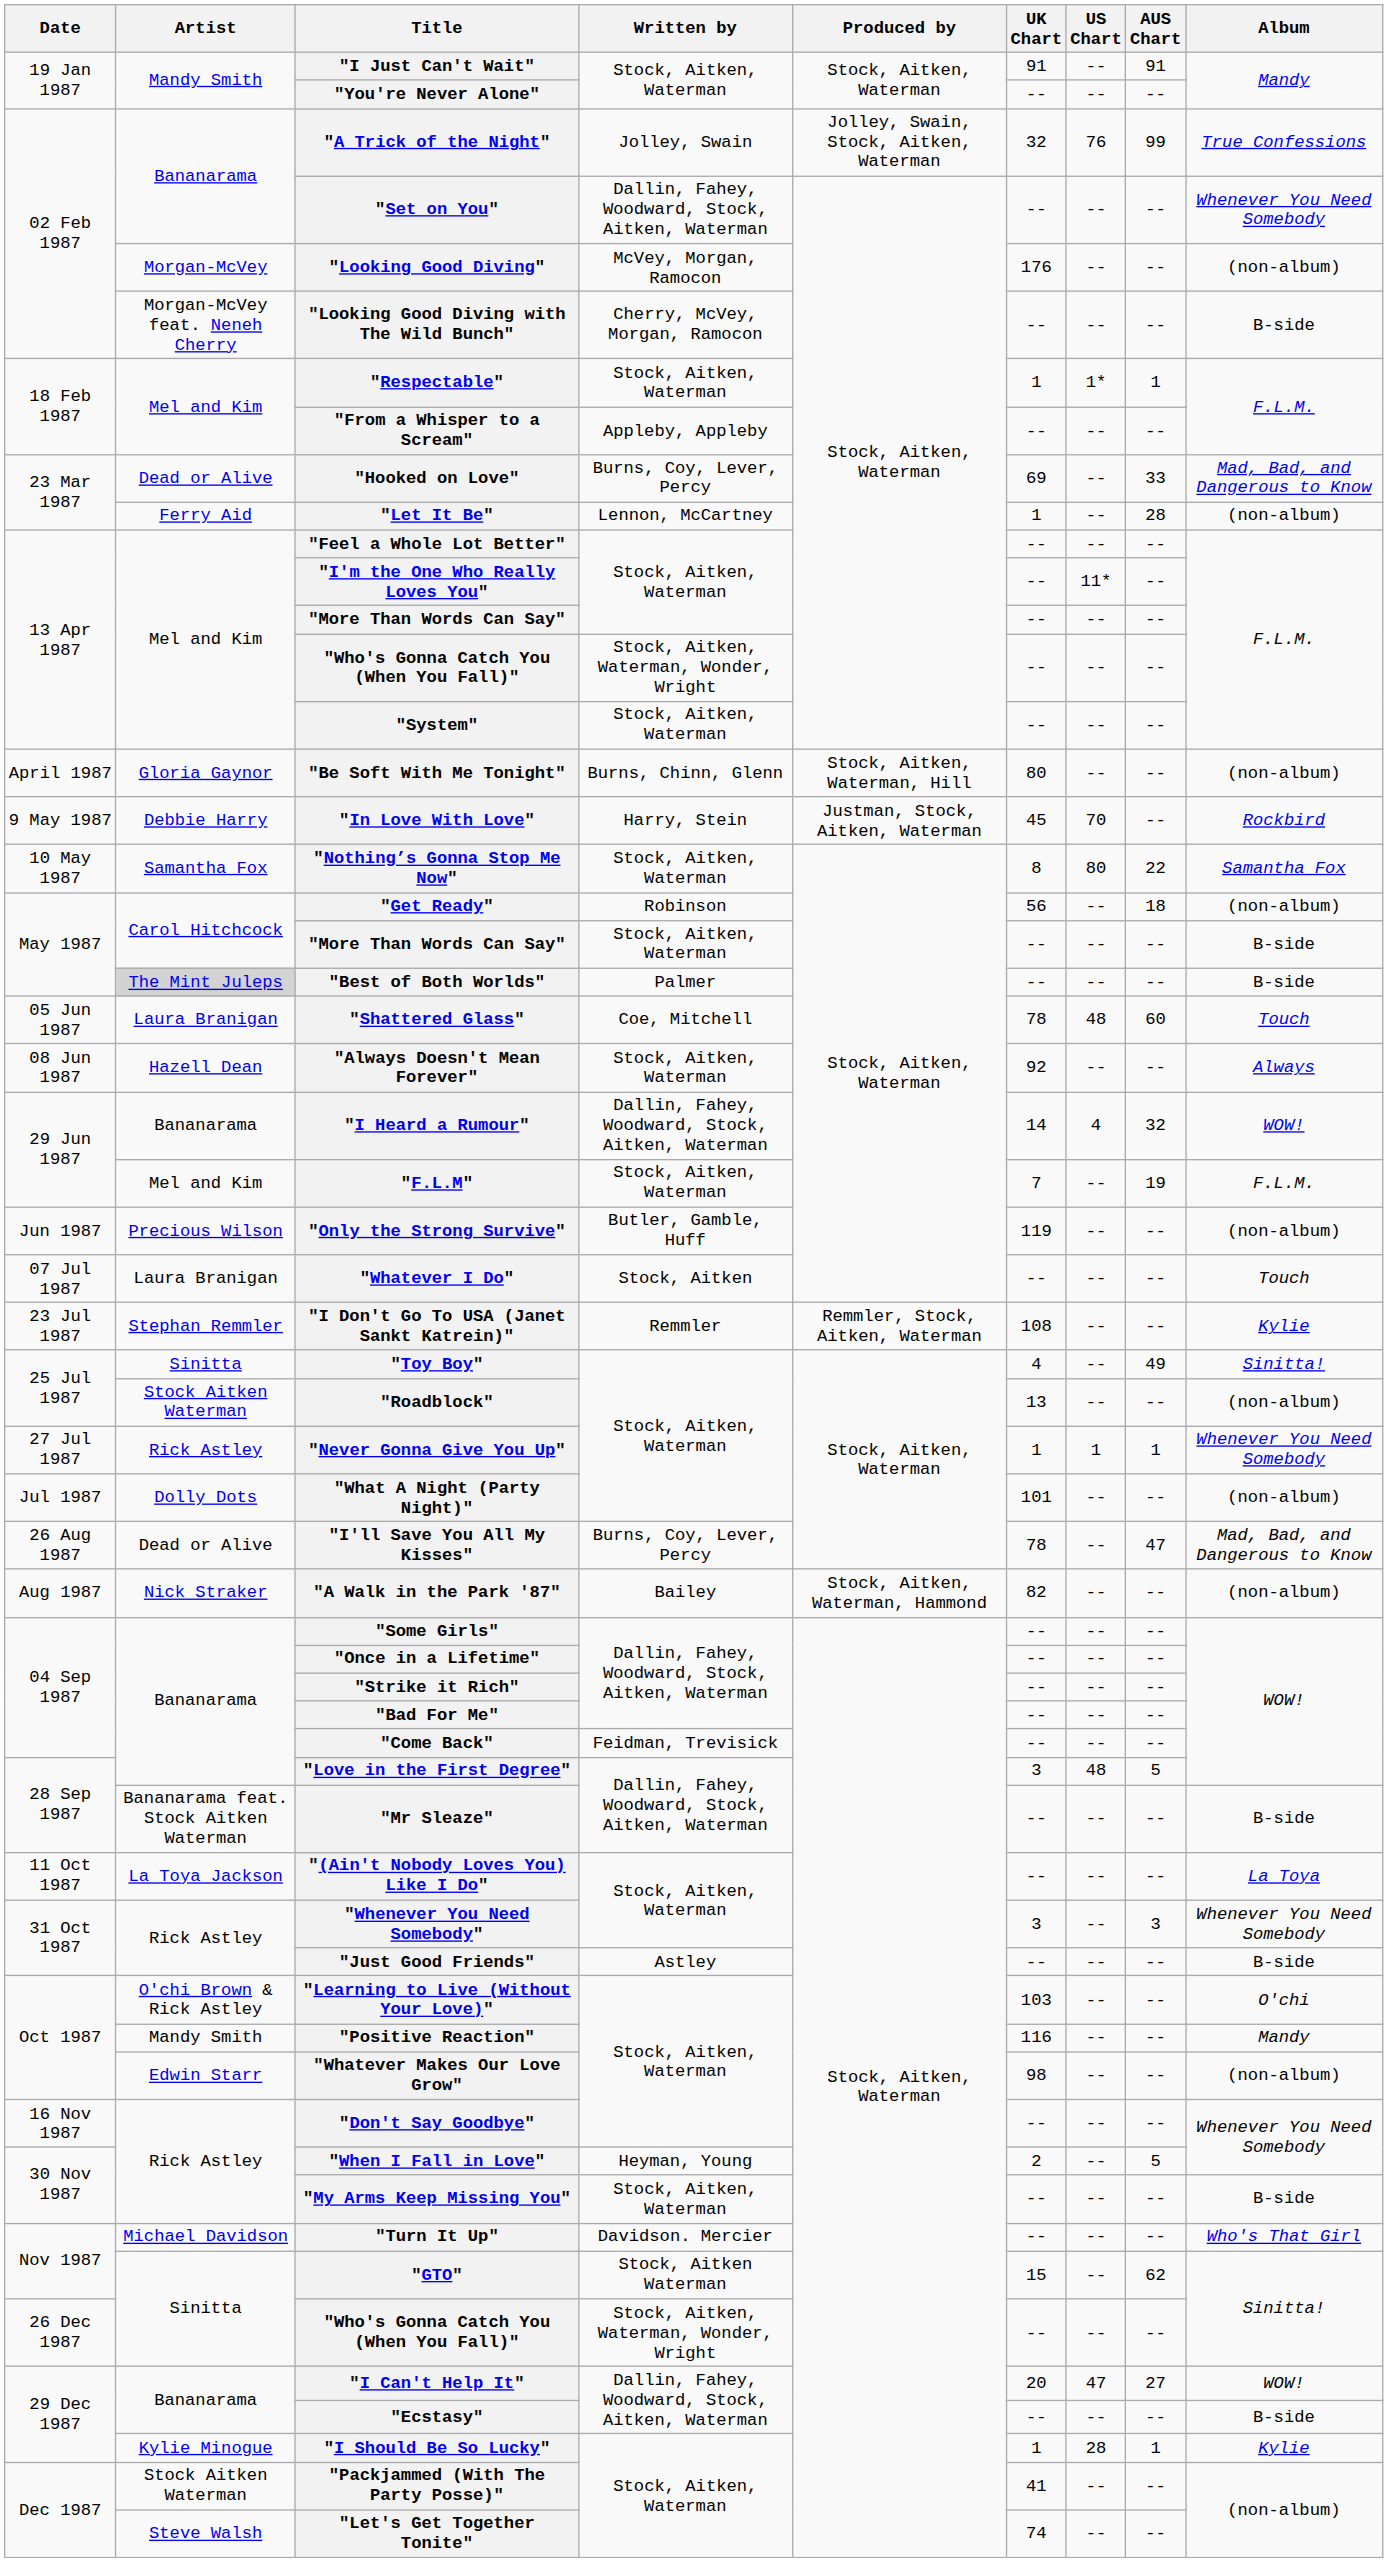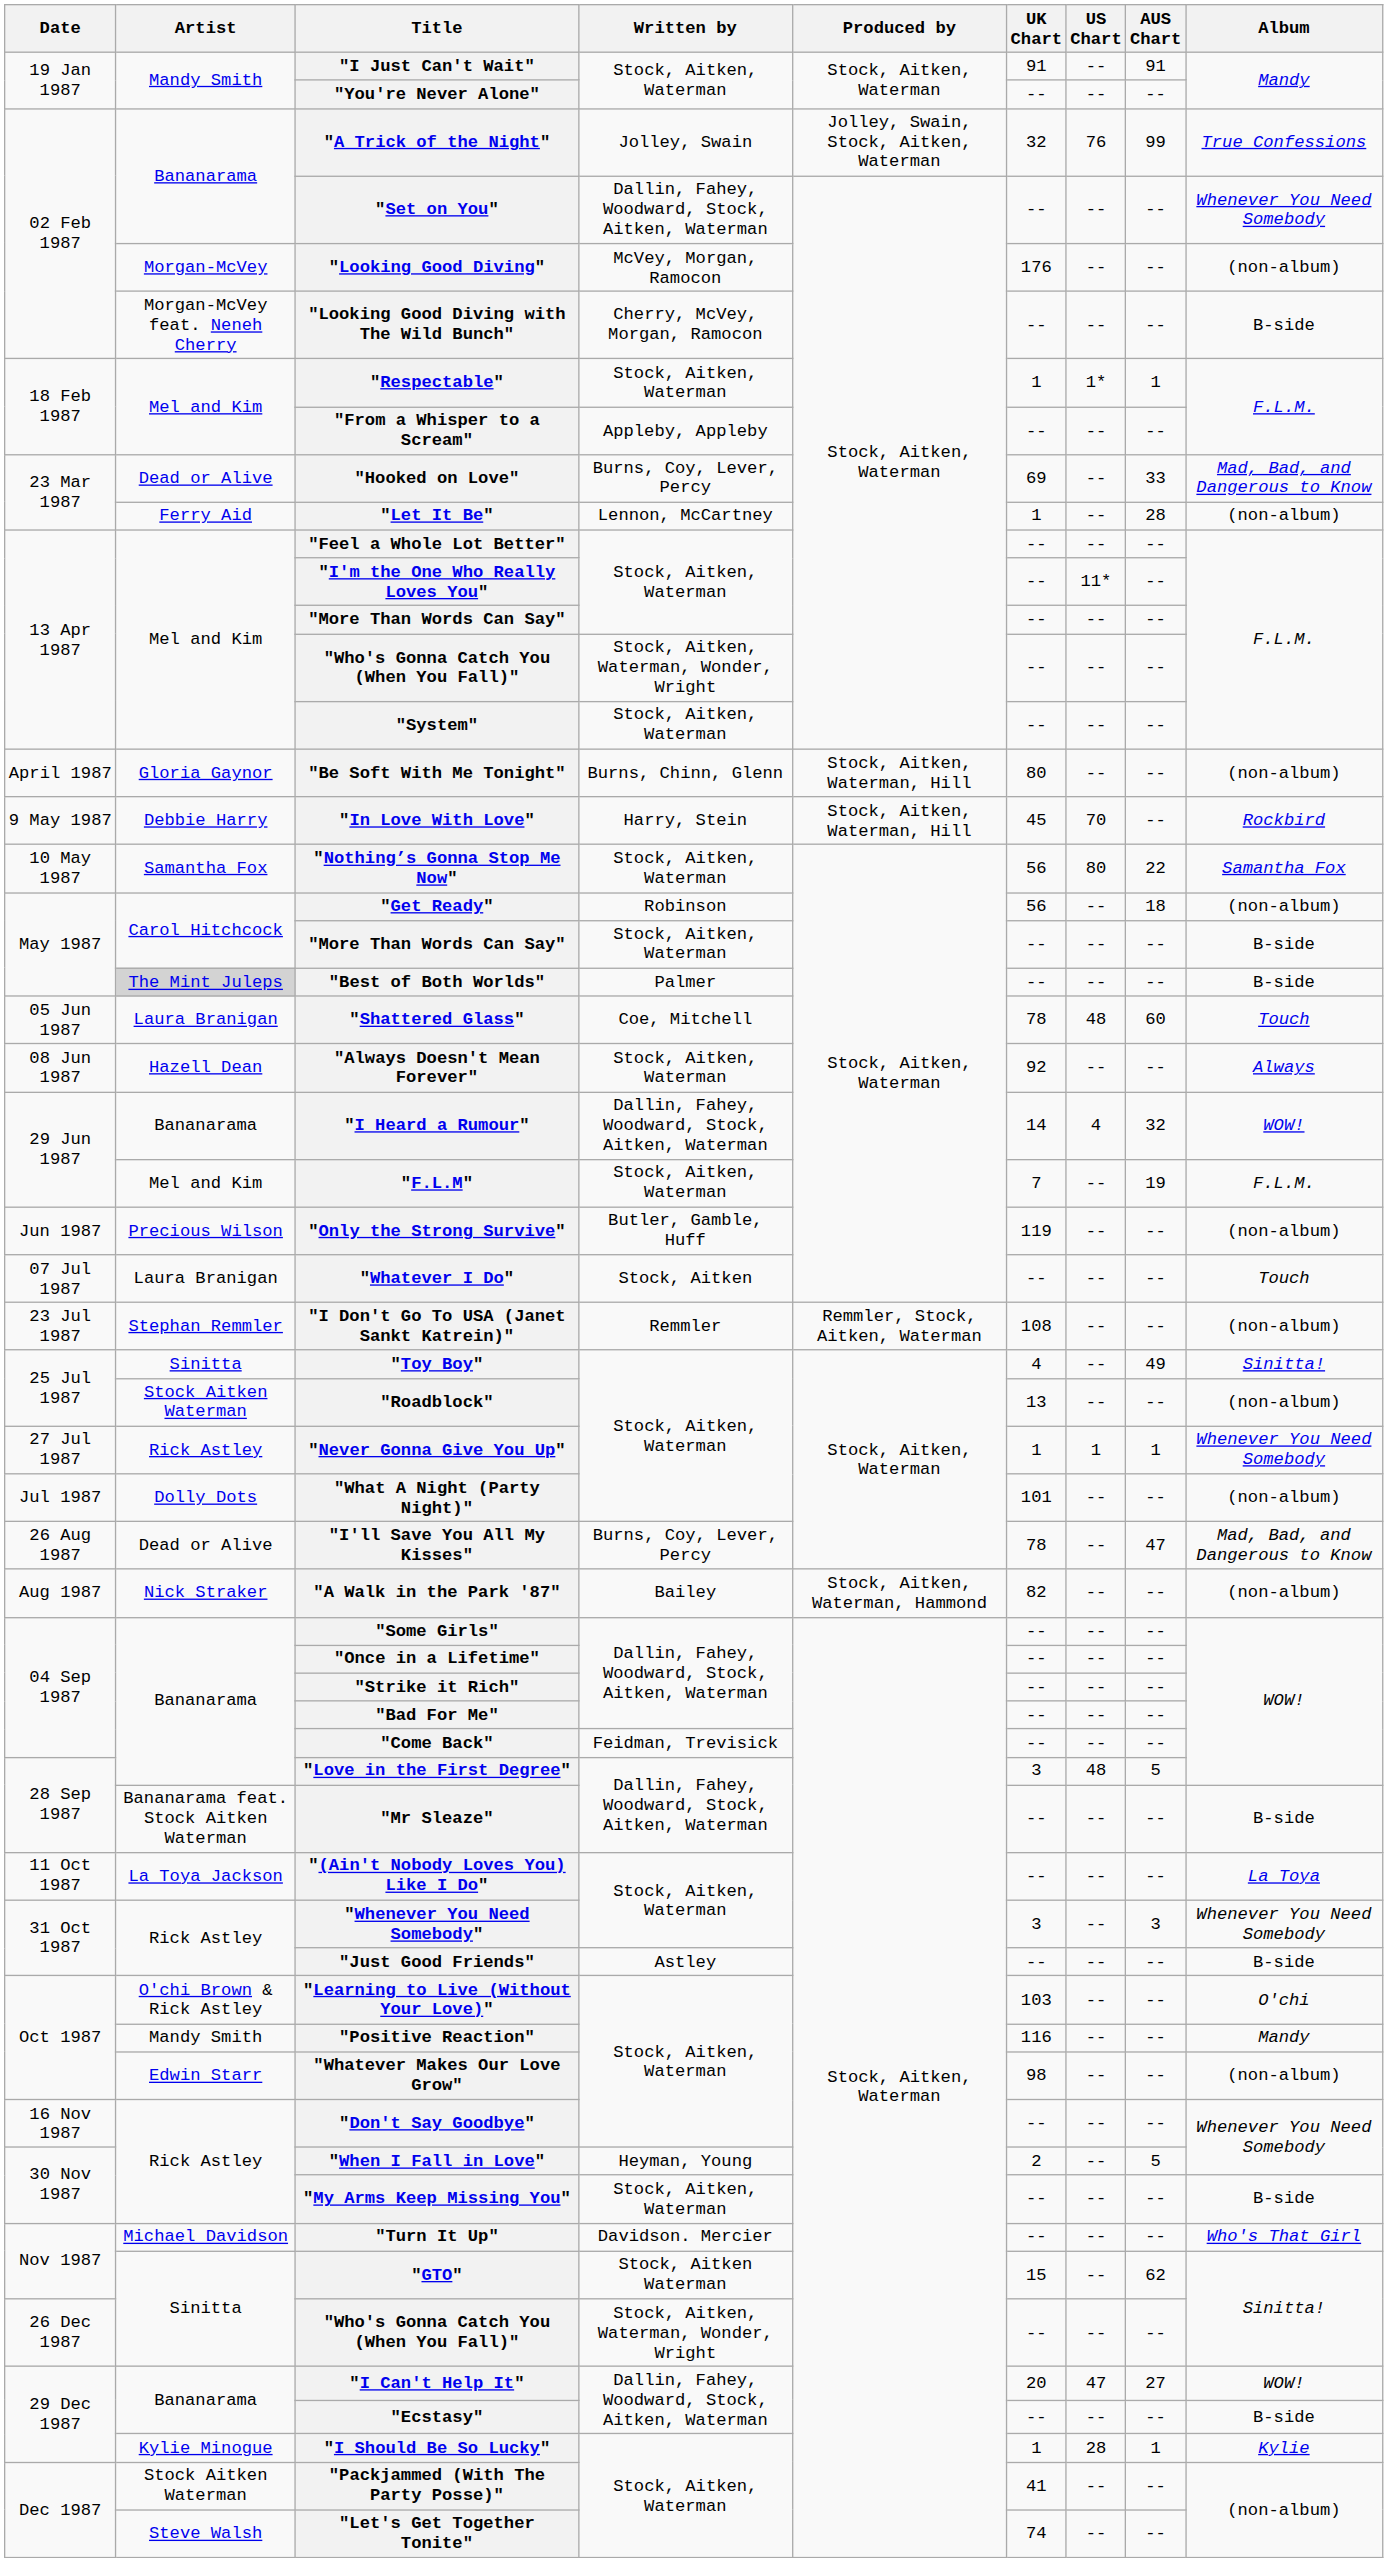"In Love With Love" | Produced by: Justman, Stock, Aitken, Waterman -> Stock, Aitken, Waterman, Hill
"Nothing’s Gonna Stop Me Now" | UK Chart: 8 -> 56
"I Don't Go To USA (Janet Sankt Katrein)" | Album: Kylie -> (non-album)
